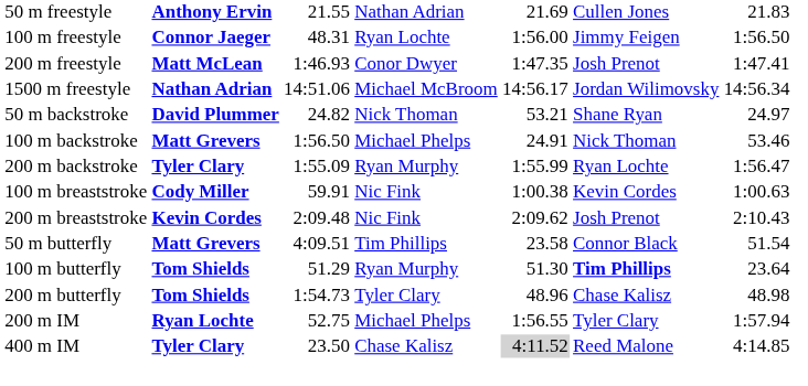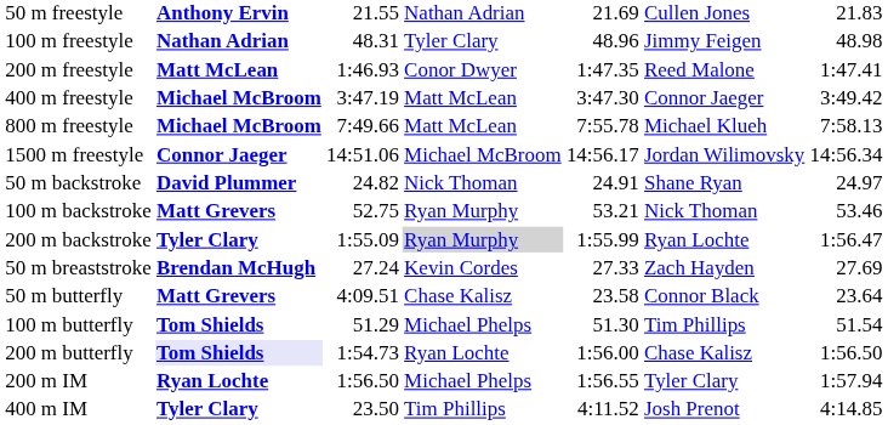100 m freestyle | column 2: Connor Jaeger -> Nathan Adrian
100 m freestyle | column 4: Ryan Lochte -> Tyler Clary
100 m freestyle | column 5: 1:56.00 -> 48.96
100 m freestyle | column 7: 1:56.50 -> 48.98
200 m freestyle | column 6: Josh Prenot -> Reed Malone
+ row: 400 m freestyle | Michael McBroom | 3:47.19 | Matt McLean | 3:47.30 | Connor Jaeger | 3:49.42
+ row: 800 m freestyle | Michael McBroom | 7:49.66 | Matt McLean | 7:55.78 | Michael Klueh | 7:58.13
1500 m freestyle | column 2: Nathan Adrian -> Connor Jaeger
50 m backstroke | column 5: 53.21 -> 24.91
100 m backstroke | column 3: 1:56.50 -> 52.75
100 m backstroke | column 4: Michael Phelps -> Ryan Murphy
100 m backstroke | column 5: 24.91 -> 53.21
200 m backstroke | column 4: no background -> lightgrey background
+ row: 50 m breaststroke | Brendan McHugh | 27.24 | Kevin Cordes | 27.33 | Zach Hayden | 27.69
- row: 100 m breaststroke | Cody Miller | 59.91 | Nic Fink | 1:00.38 | Kevin Cordes | 1:00.63
- row: 200 m breaststroke | Kevin Cordes | 2:09.48 | Nic Fink | 2:09.62 | Josh Prenot | 2:10.43
50 m butterfly | column 4: Tim Phillips -> Chase Kalisz
50 m butterfly | column 7: 51.54 -> 23.64
100 m butterfly | column 4: Ryan Murphy -> Michael Phelps
100 m butterfly | column 6: bold -> normal
100 m butterfly | column 7: 23.64 -> 51.54
200 m butterfly | column 2: no background -> lavender background
200 m butterfly | column 4: Tyler Clary -> Ryan Lochte
200 m butterfly | column 5: 48.96 -> 1:56.00
200 m butterfly | column 7: 48.98 -> 1:56.50
200 m IM | column 3: 52.75 -> 1:56.50
400 m IM | column 4: Chase Kalisz -> Tim Phillips
400 m IM | column 5: lightgrey background -> no background
400 m IM | column 6: Reed Malone -> Josh Prenot
